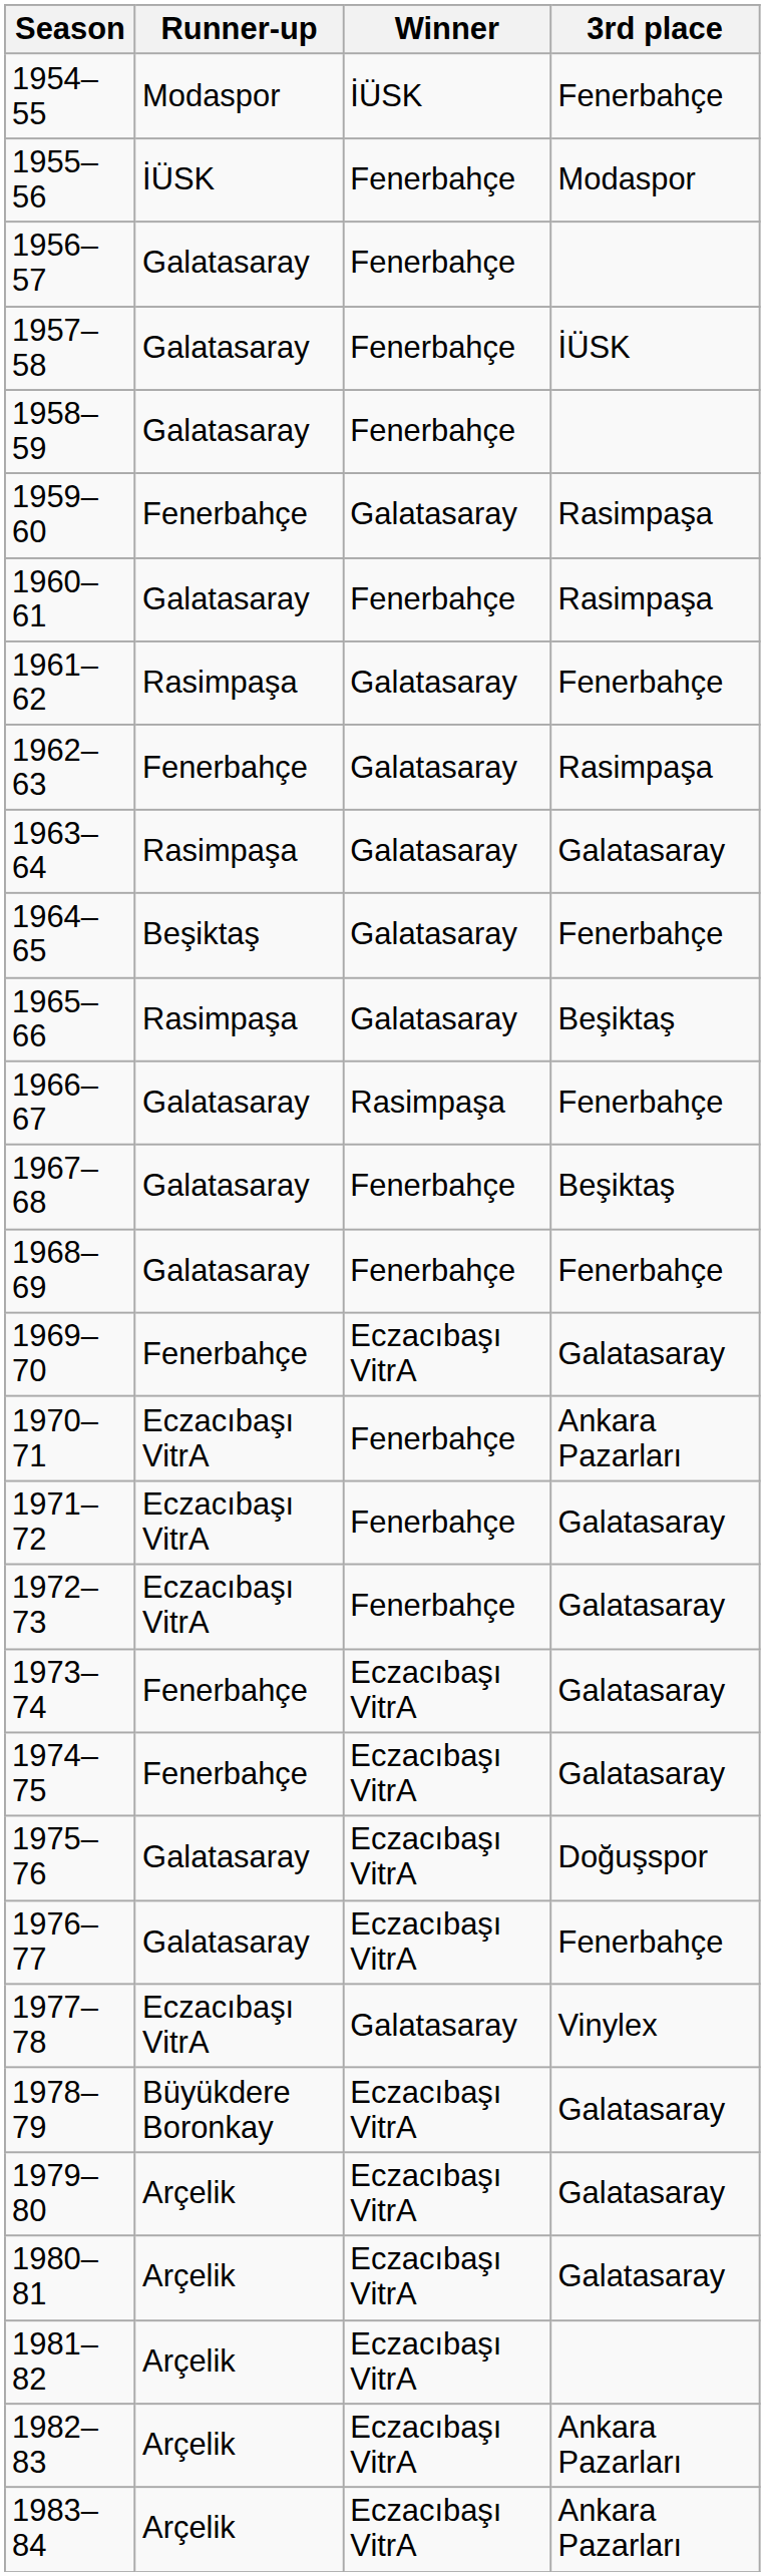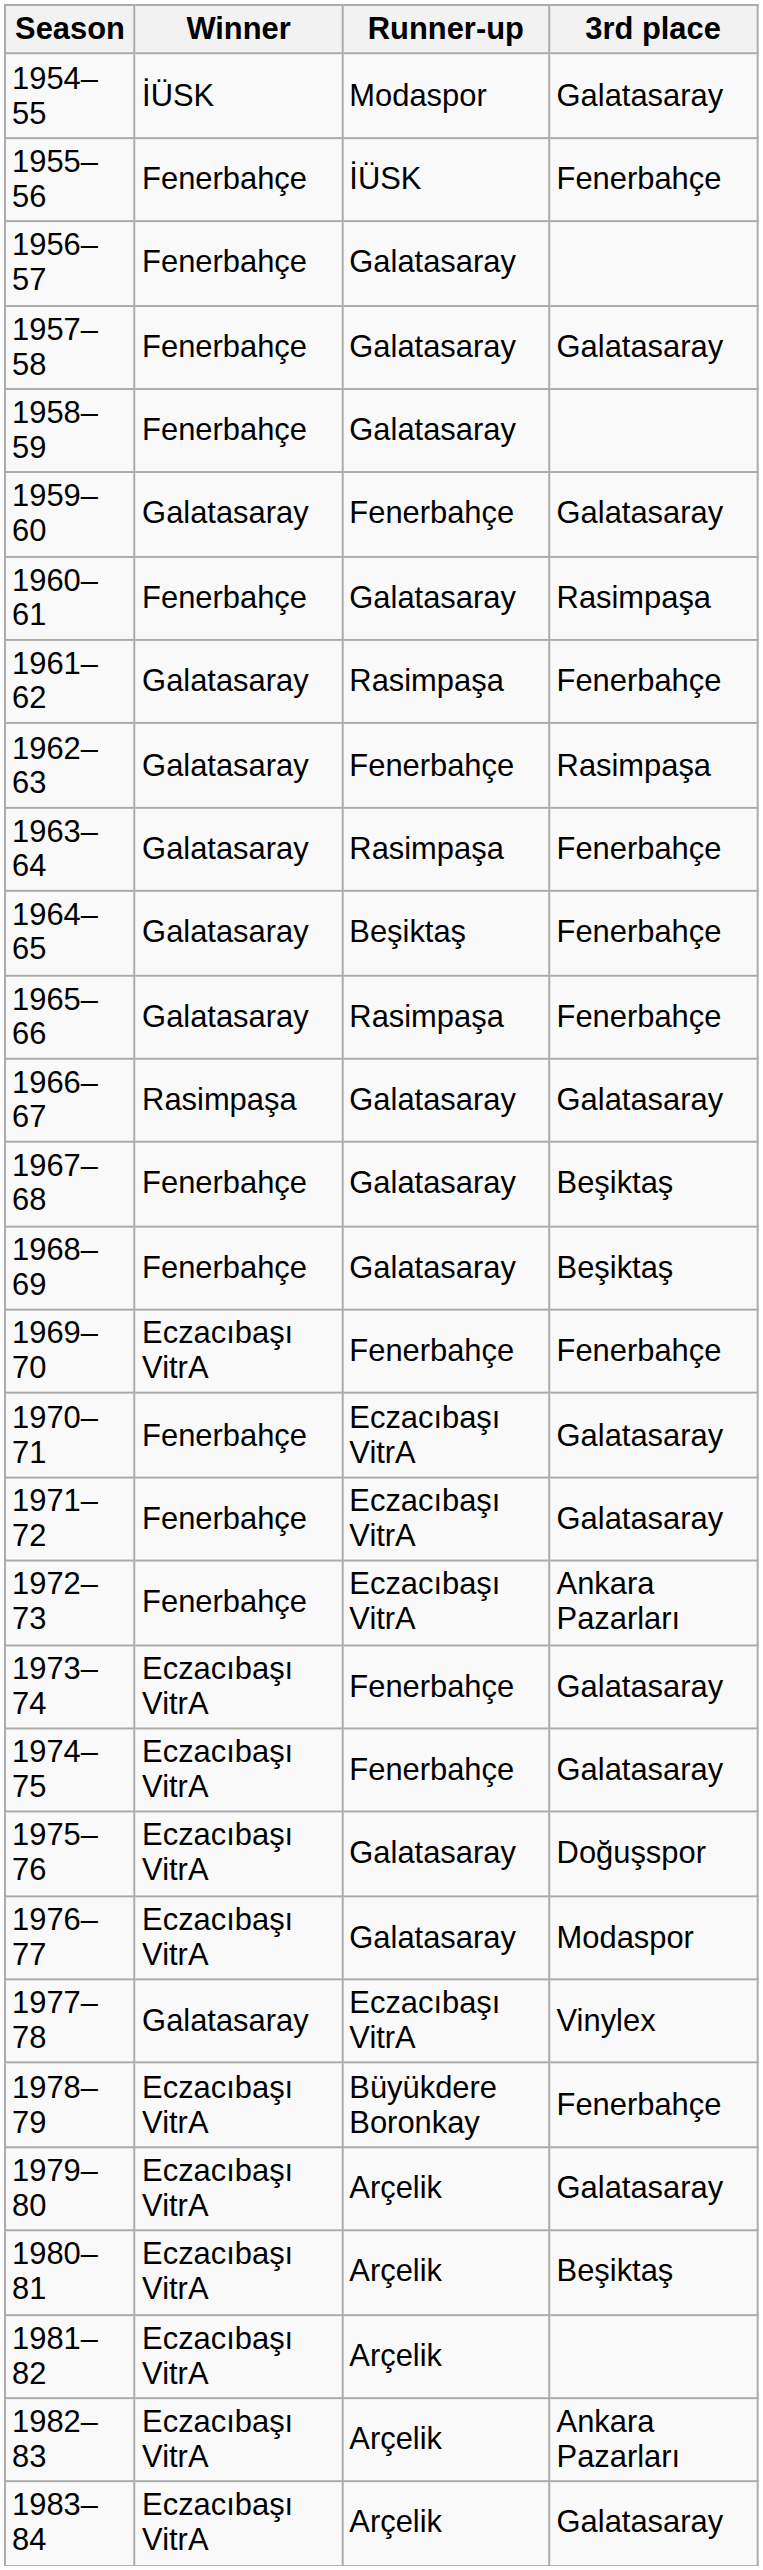columns swapped: Winner <-> Runner-up
1954–55 | 3rd place: Fenerbahçe -> Galatasaray
1955–56 | 3rd place: Modaspor -> Fenerbahçe
1957–58 | 3rd place: İÜSK -> Galatasaray
1959–60 | 3rd place: Rasimpaşa -> Galatasaray
1963–64 | 3rd place: Galatasaray -> Fenerbahçe
1965–66 | 3rd place: Beşiktaş -> Fenerbahçe
1966–67 | 3rd place: Fenerbahçe -> Galatasaray
1968–69 | 3rd place: Fenerbahçe -> Beşiktaş
1969–70 | 3rd place: Galatasaray -> Fenerbahçe
1970–71 | 3rd place: Ankara Pazarları -> Galatasaray
1972–73 | 3rd place: Galatasaray -> Ankara Pazarları
1976–77 | 3rd place: Fenerbahçe -> Modaspor
1978–79 | 3rd place: Galatasaray -> Fenerbahçe
1980–81 | 3rd place: Galatasaray -> Beşiktaş
1983–84 | 3rd place: Ankara Pazarları -> Galatasaray
